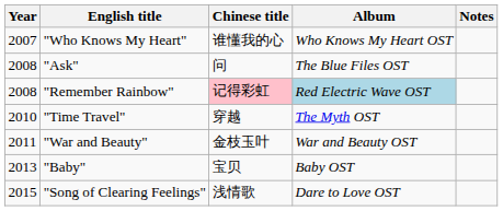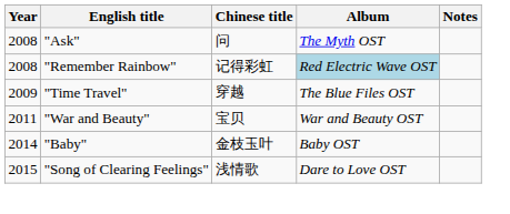- row: 2007 | "Who Knows My Heart" | 谁懂我的心 | Who Knows My Heart OST
"Ask" | Album: The Blue Files OST -> The Myth OST
"Remember Rainbow" | Chinese title: pink background -> no background
"Time Travel" | Year: 2010 -> 2009
"Time Travel" | Album: The Myth OST -> The Blue Files OST
"War and Beauty" | Chinese title: 金枝玉叶 -> 宝贝
"Baby" | Year: 2013 -> 2014
"Baby" | Chinese title: 宝贝 -> 金枝玉叶
